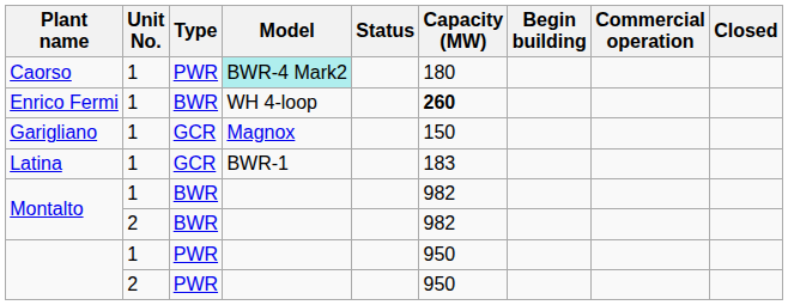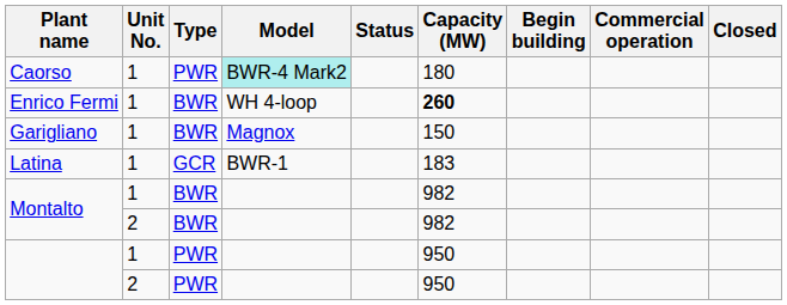Garigliano | Type: GCR -> BWR
